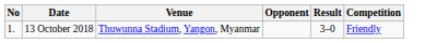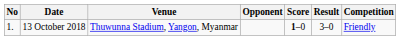+ column: Score | 1–0
